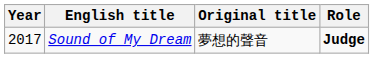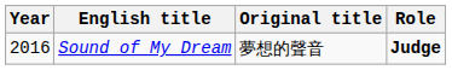Sound of My Dream | Year: 2017 -> 2016
